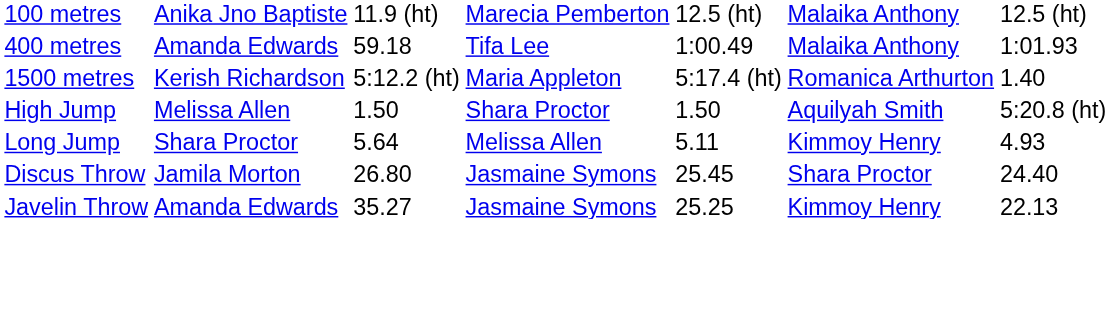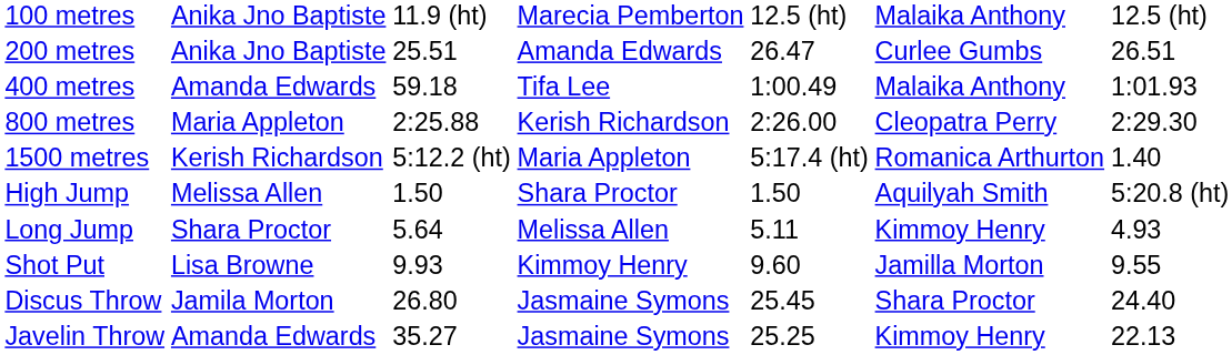+ row: 200 metres | Anika Jno Baptiste | 25.51 | Amanda Edwards | 26.47 | Curlee Gumbs | 26.51
+ row: 800 metres | Maria Appleton | 2:25.88 | Kerish Richardson | 2:26.00 | Cleopatra Perry | 2:29.30
+ row: Shot Put | Lisa Browne | 9.93 | Kimmoy Henry | 9.60 | Jamilla Morton | 9.55
